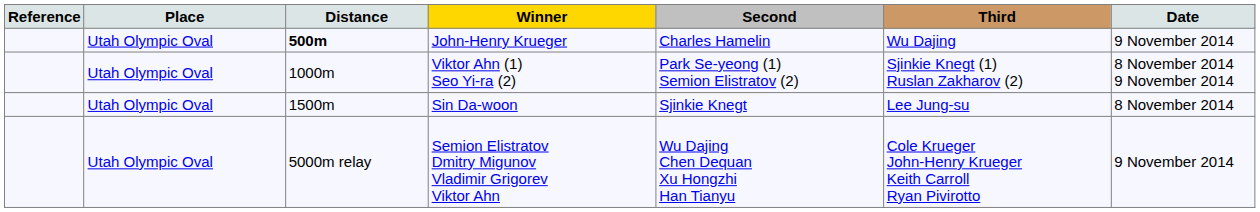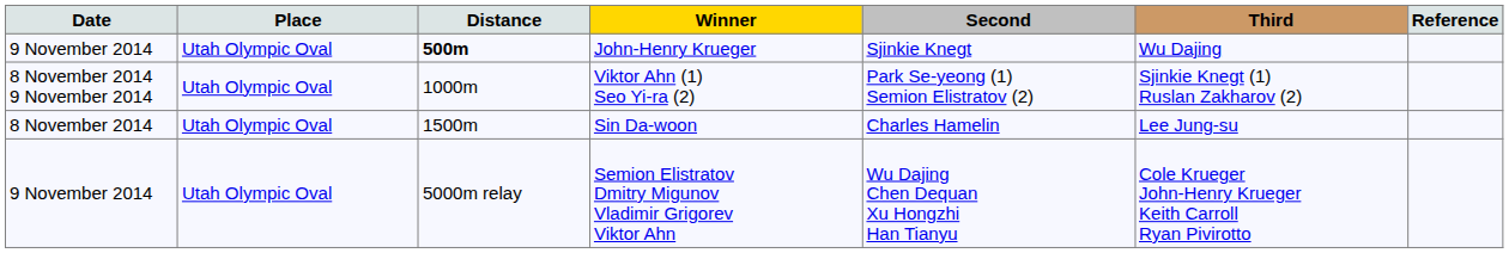columns swapped: Date <-> Reference
John-Henry Krueger | Second: Charles Hamelin -> Sjinkie Knegt
Sin Da-woon | Second: Sjinkie Knegt -> Charles Hamelin
